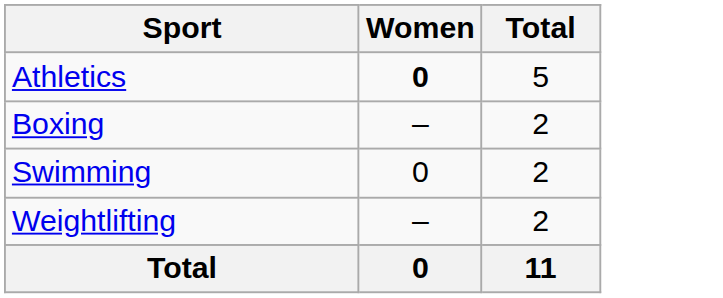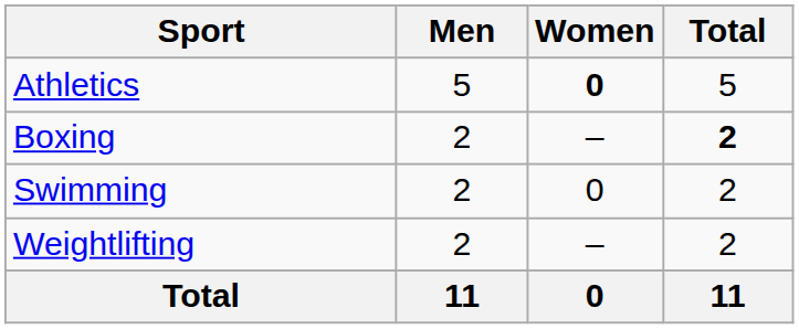+ column: Men | 5 | 2 | 2 | 2 | 11
Boxing | Total: normal -> bold
